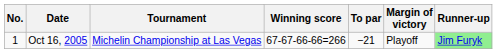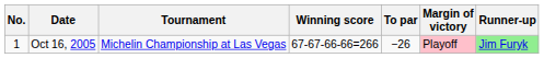Oct 16, 2005 | To par: −21 -> −26
Oct 16, 2005 | Margin of victory: no background -> pink background
